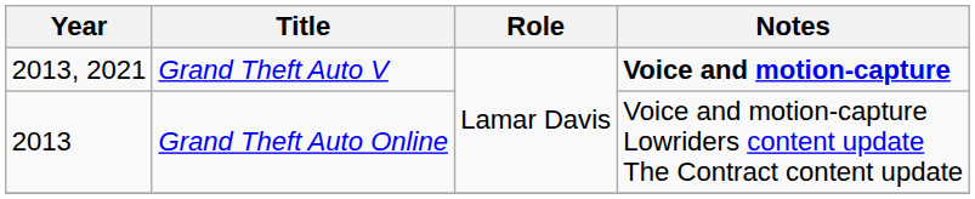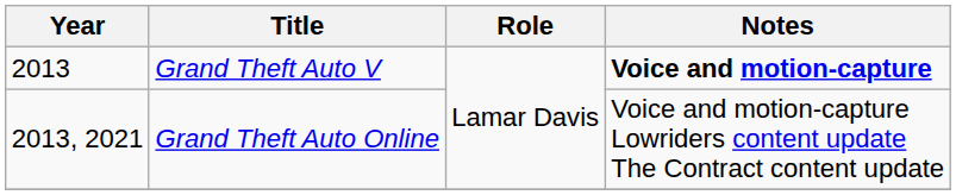Grand Theft Auto V | Year: 2013, 2021 -> 2013
Grand Theft Auto Online | Year: 2013 -> 2013, 2021
